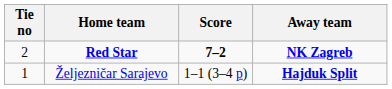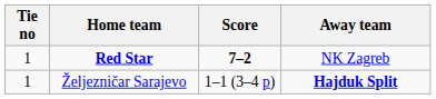Red Star | Tie no: 2 -> 1
Red Star | Away team: bold -> normal
